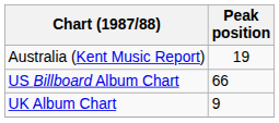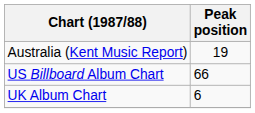UK Album Chart | Peak position: 9 -> 6
